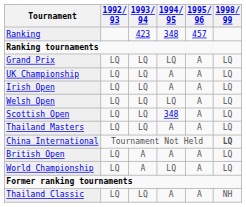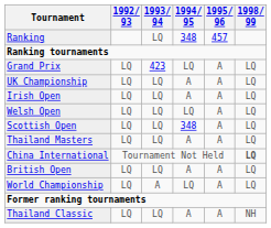Ranking | 1993/ 94: 423 -> LQ
Grand Prix | 1993/ 94: LQ -> 423
British Open | 1993/ 94: A -> LQ
